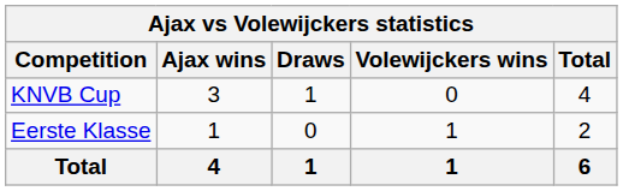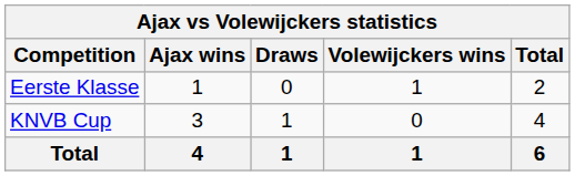rows swapped: Eerste Klasse <-> KNVB Cup
